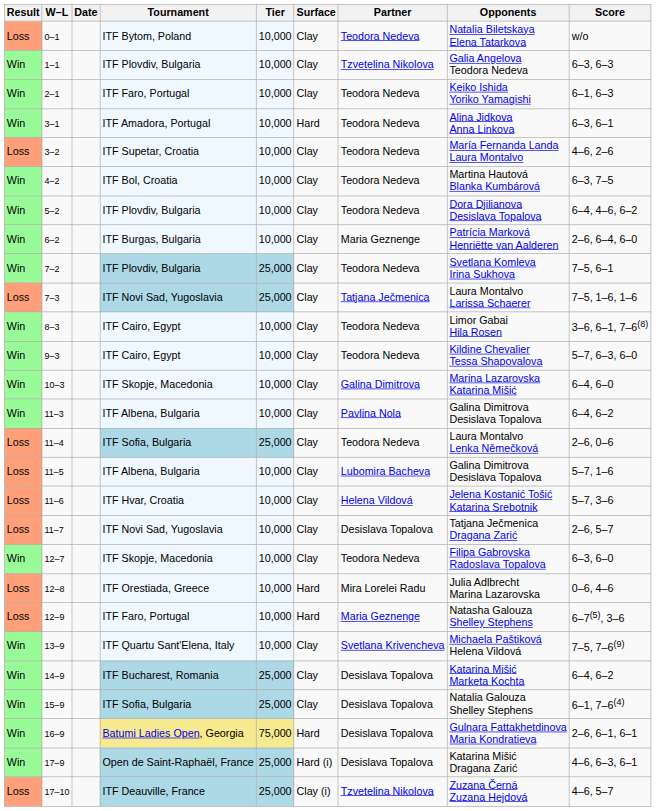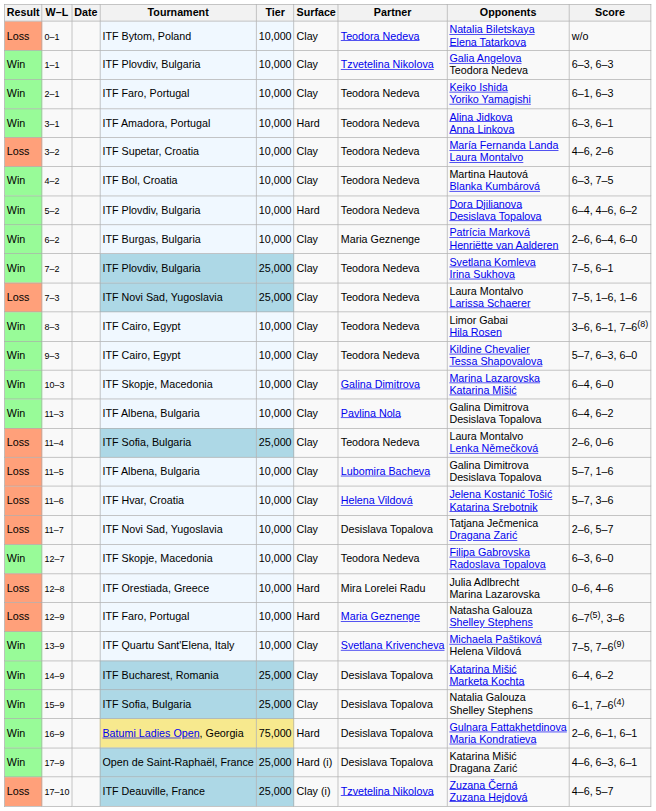5–2 | Surface: Clay -> Hard
7–3 | Partner: Tatjana Ječmenica -> Teodora Nedeva
